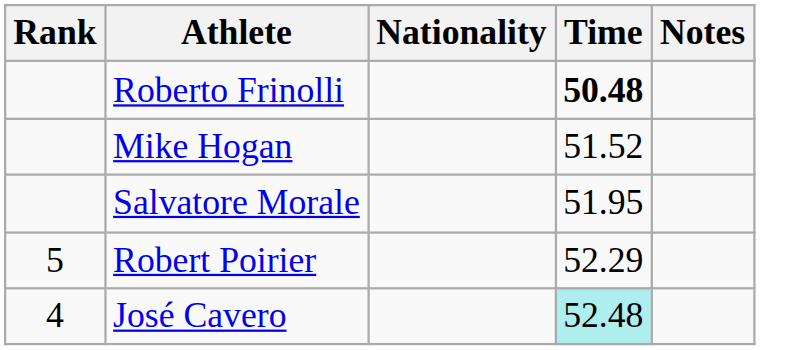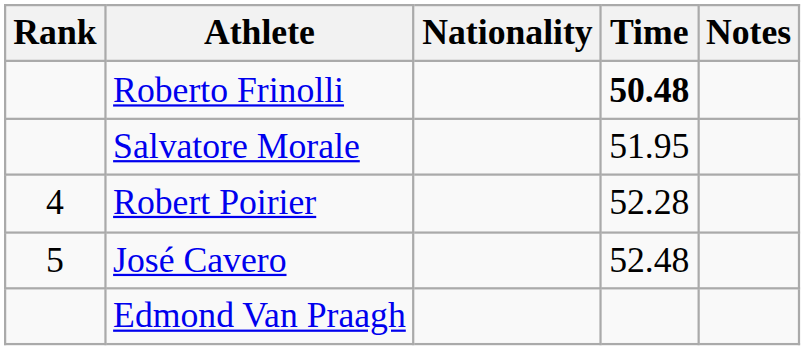- row: Mike Hogan | 51.52
Robert Poirier | Rank: 5 -> 4
Robert Poirier | Time: 52.29 -> 52.28
José Cavero | Rank: 4 -> 5
José Cavero | Time: paleturquoise background -> no background
+ row: Edmond Van Praagh
